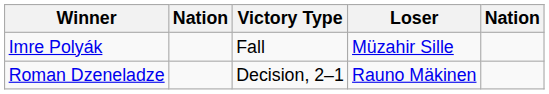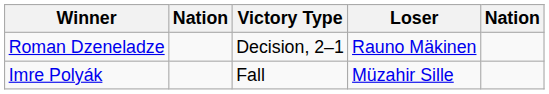rows swapped: Roman Dzeneladze <-> Imre Polyák
